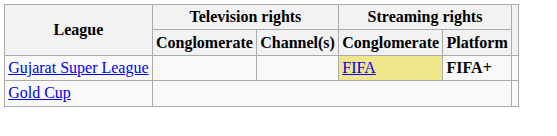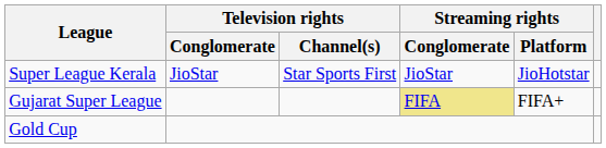+ row: Super League Kerala | JioStar | Star Sports First | JioStar | JioHotstar
Gujarat Super League | Streaming rights / Platform: bold -> normal
